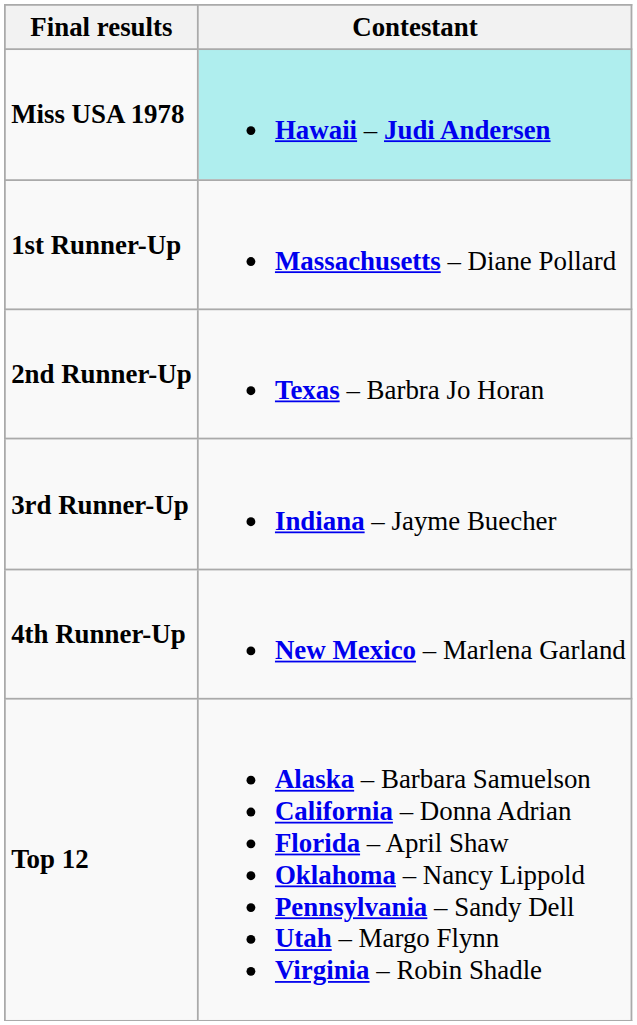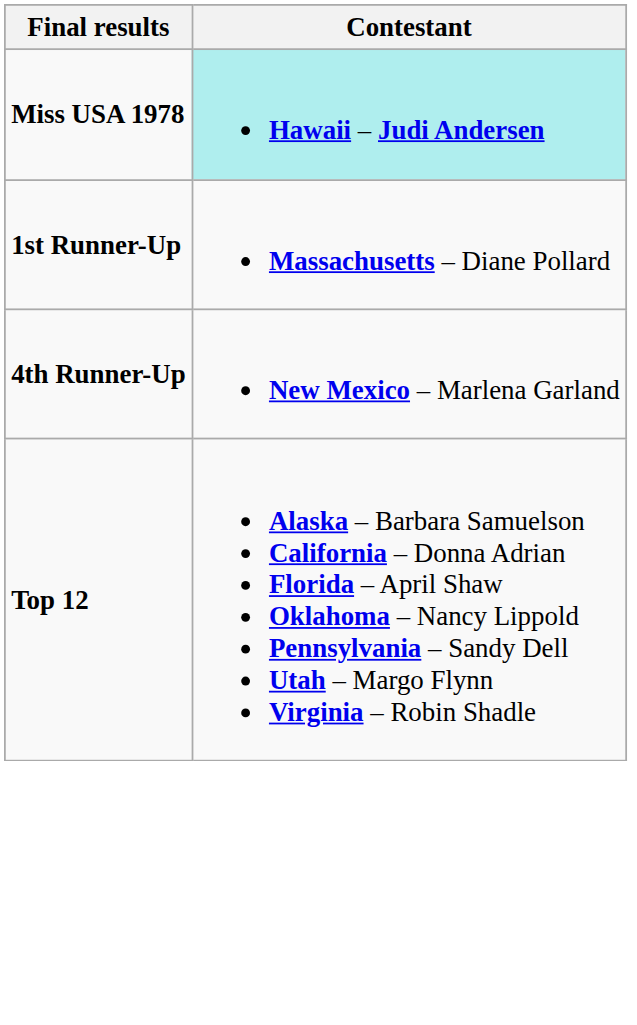- row: 2nd Runner-Up | Texas – Barbra Jo Horan
- row: 3rd Runner-Up | Indiana – Jayme Buecher
